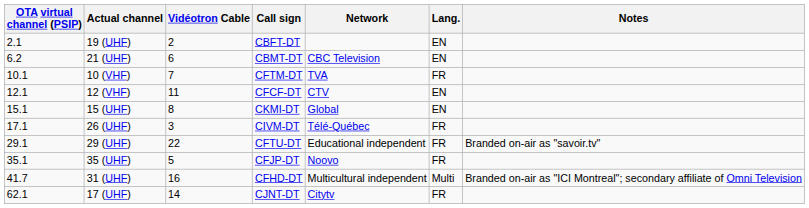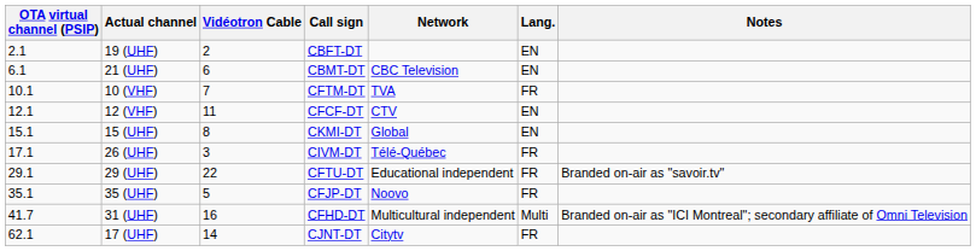21 (UHF) | OTA virtual channel (PSIP): 6.2 -> 6.1
